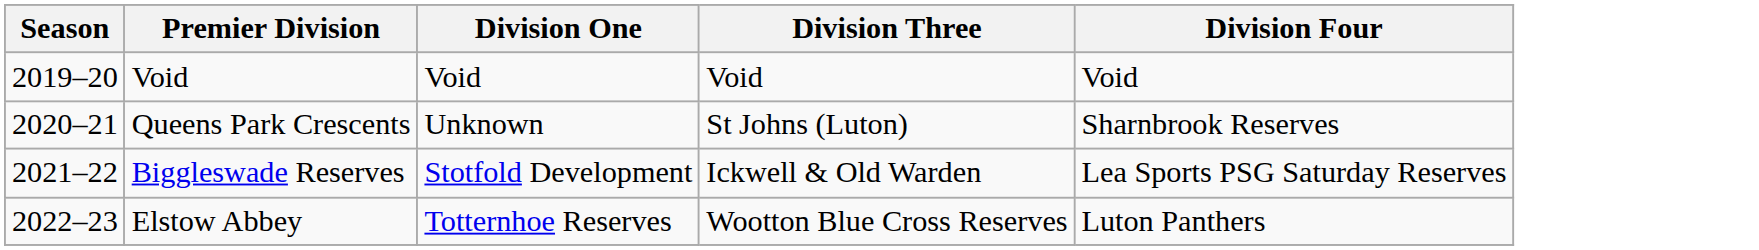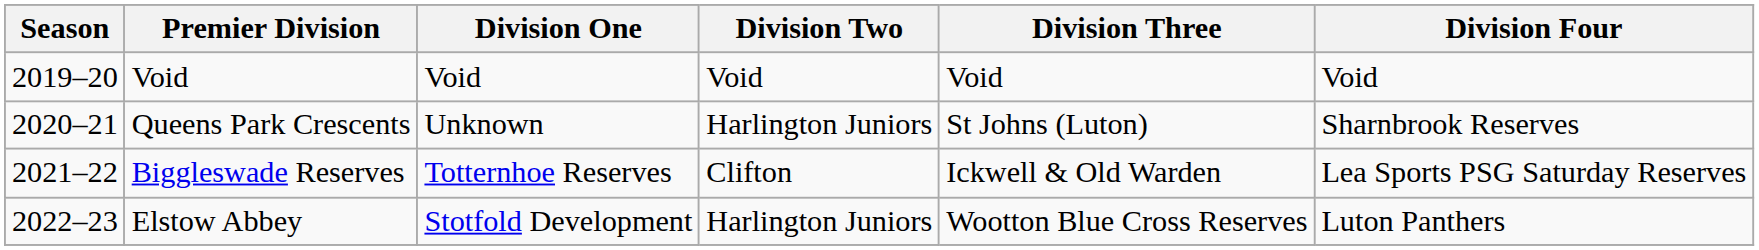+ column: Division Two | Void | Harlington Juniors | Clifton | Harlington Juniors
Biggleswade Reserves | Division One: Stotfold Development -> Totternhoe Reserves
Elstow Abbey | Division One: Totternhoe Reserves -> Stotfold Development
